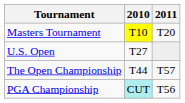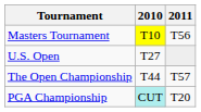Masters Tournament | 2011: T20 -> T56
PGA Championship | 2011: T56 -> T20
